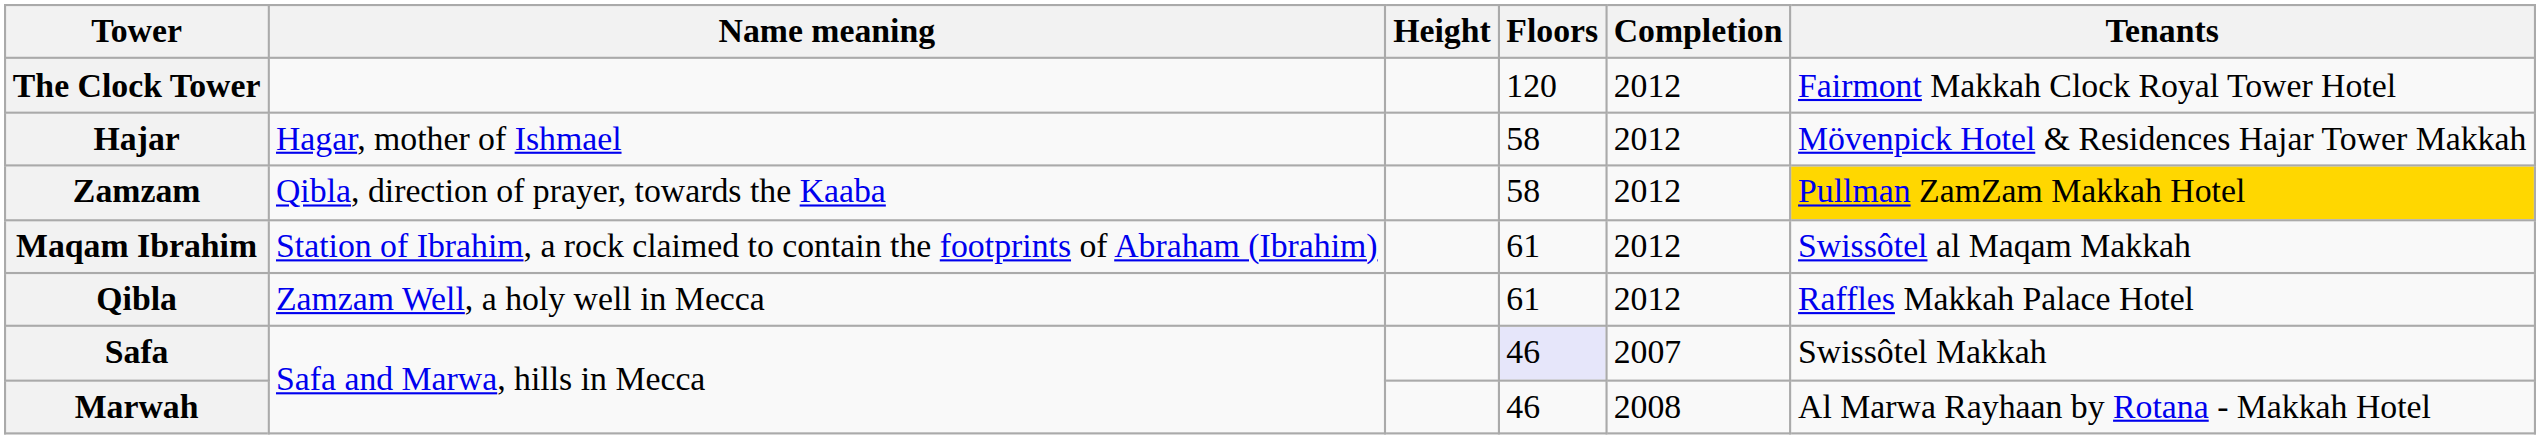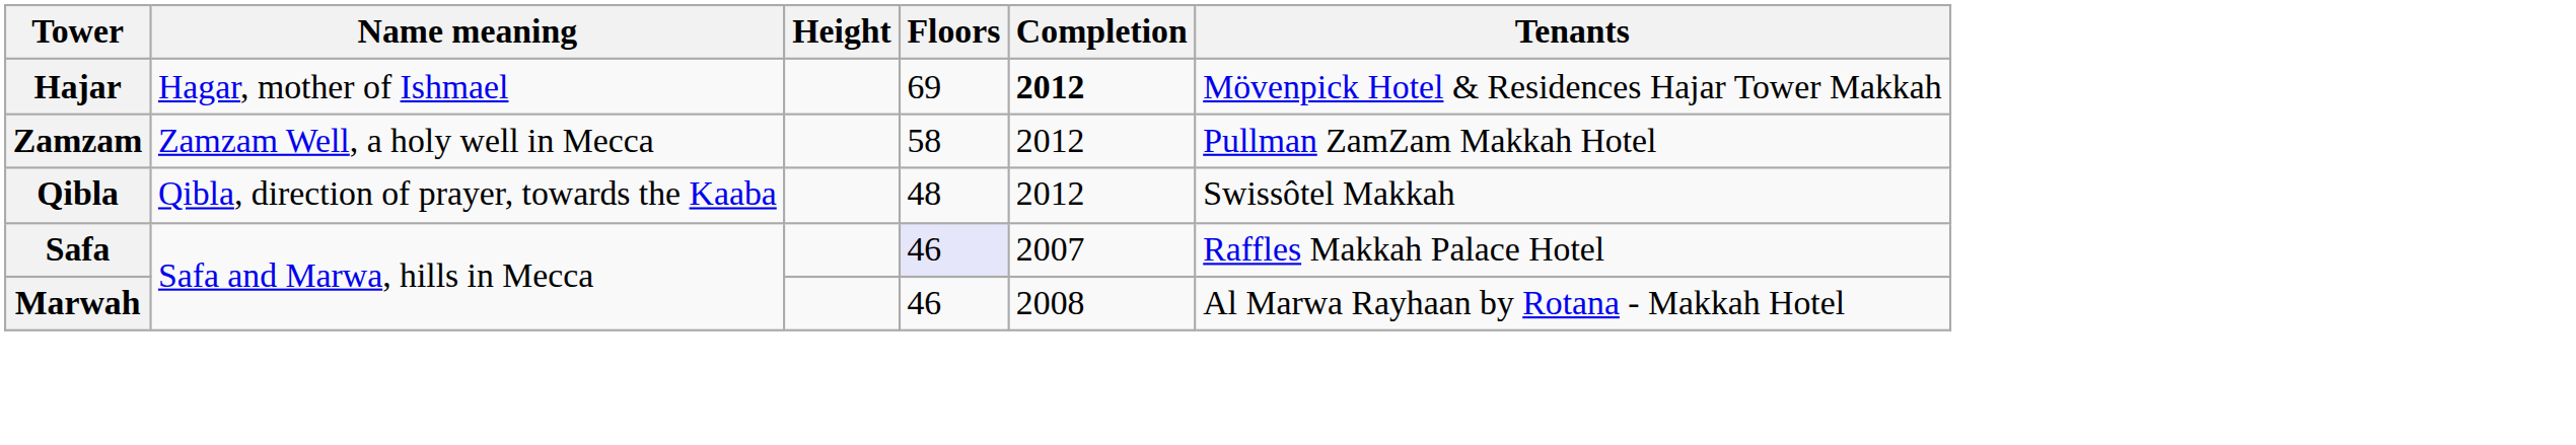- row: The Clock Tower | 120 | 2012 | Fairmont Makkah Clock Royal Tower Hotel
Hajar | Floors: 58 -> 69
Hajar | Completion: normal -> bold
Zamzam | Name meaning: Qibla, direction of prayer, towards the Kaaba -> Zamzam Well, a holy well in Mecca
Zamzam | Tenants: gold background -> no background
- row: Maqam Ibrahim | Station of Ibrahim, a rock claimed to contain the footprints of Abraham (Ibrahim) | 61 | 2012 | Swissôtel al Maqam Makkah
Qibla | Name meaning: Zamzam Well, a holy well in Mecca -> Qibla, direction of prayer, towards the Kaaba
Qibla | Floors: 61 -> 48
Qibla | Tenants: Raffles Makkah Palace Hotel -> Swissôtel Makkah
Safa | Tenants: Swissôtel Makkah -> Raffles Makkah Palace Hotel
